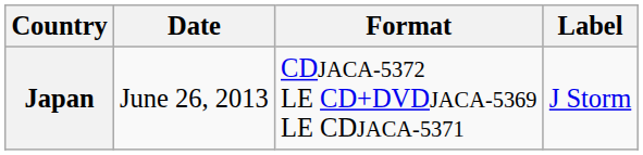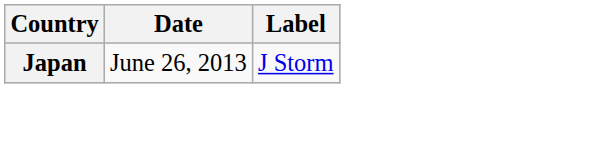- column: Format | CDJACA-5372 LE CD+DVDJACA-5369 LE CDJACA-5371
